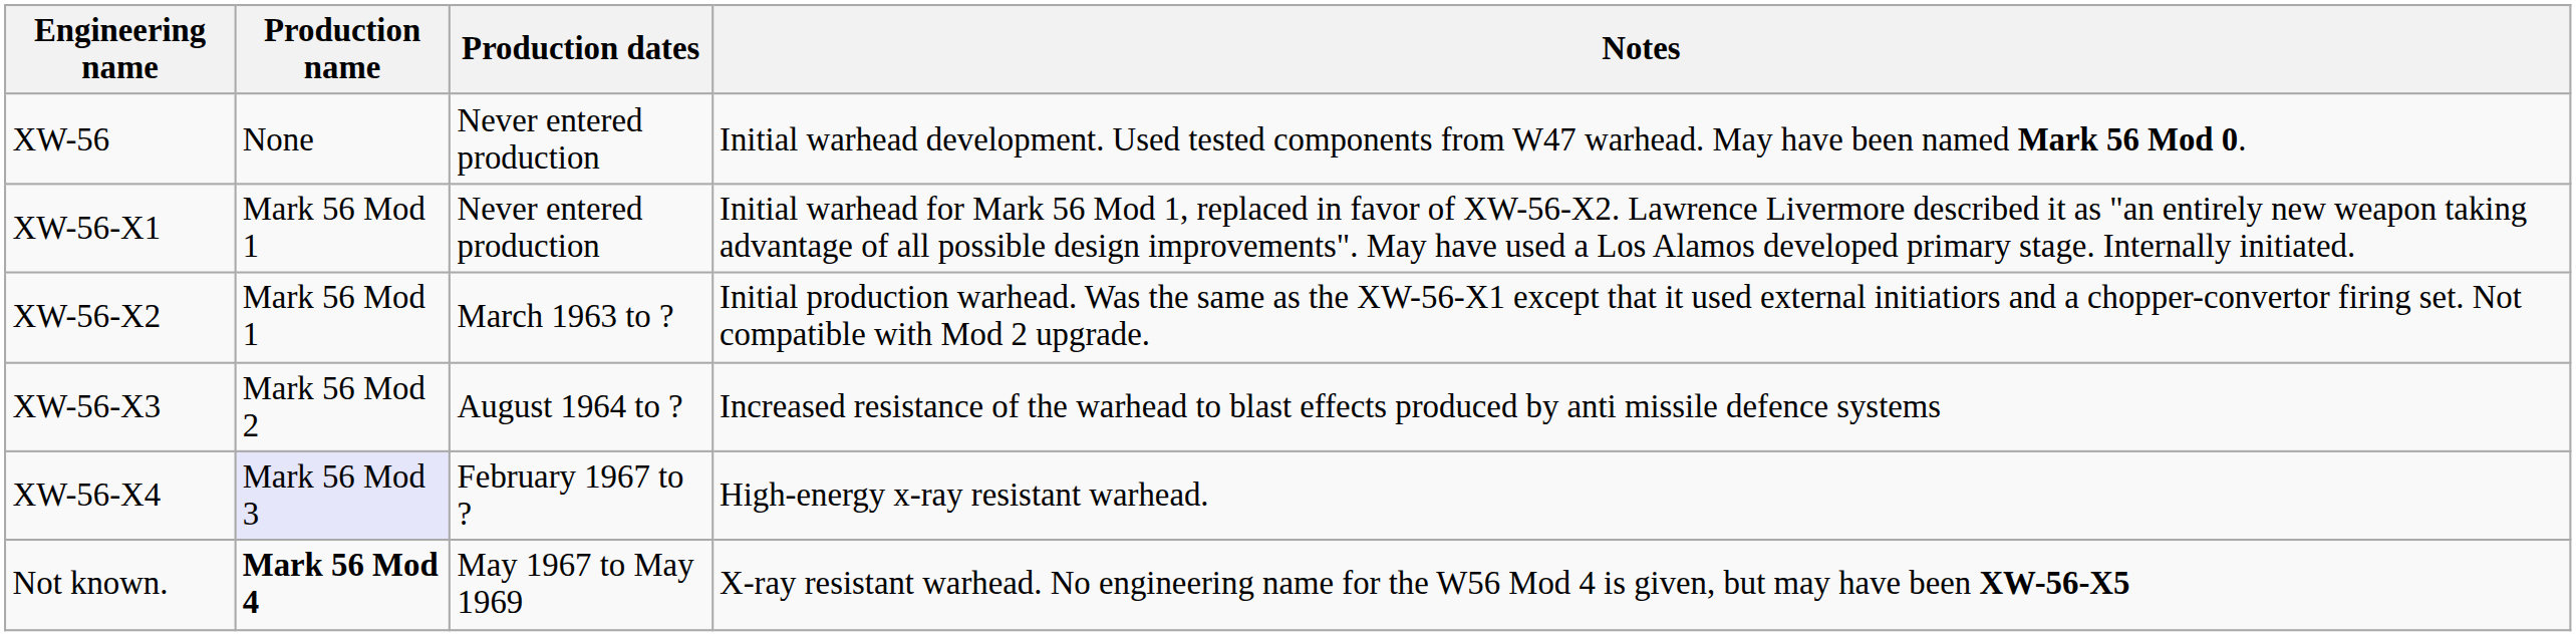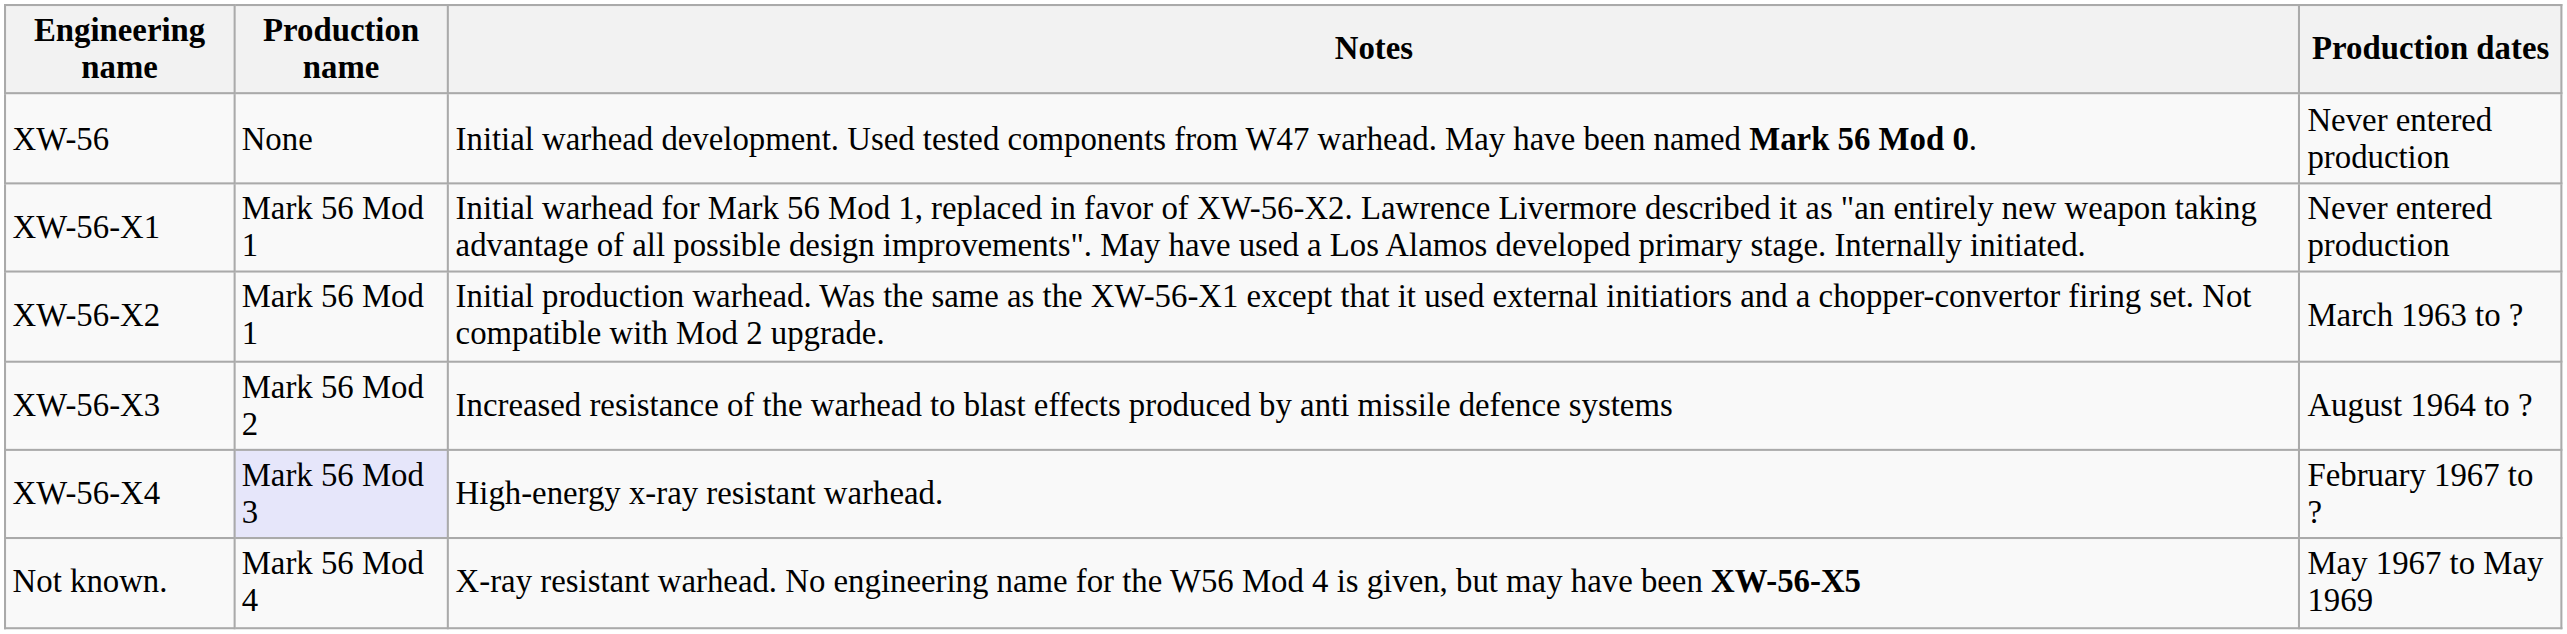columns swapped: Production dates <-> Notes
Not known. | Production name: bold -> normal
